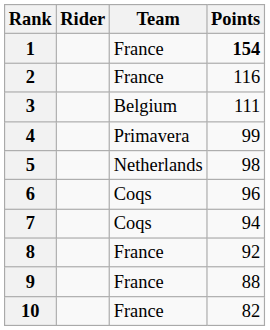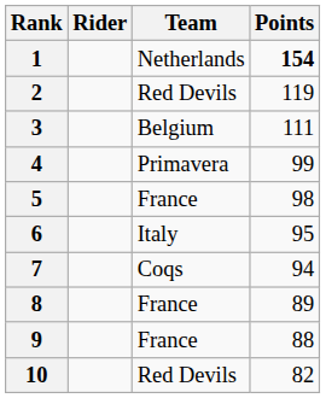1 | Team: France -> Netherlands
2 | Team: France -> Red Devils
2 | Points: 116 -> 119
5 | Team: Netherlands -> France
6 | Team: Coqs -> Italy
6 | Points: 96 -> 95
8 | Points: 92 -> 89
10 | Team: France -> Red Devils
